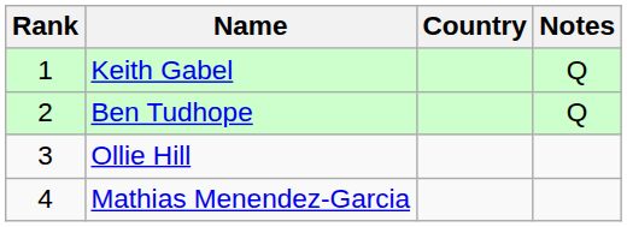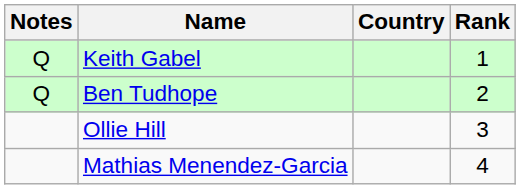columns swapped: Rank <-> Notes
